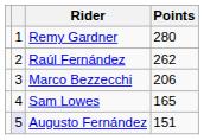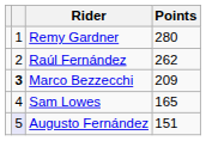Marco Bezzecchi | column 2: normal -> bold
Marco Bezzecchi | Points: 206 -> 209
